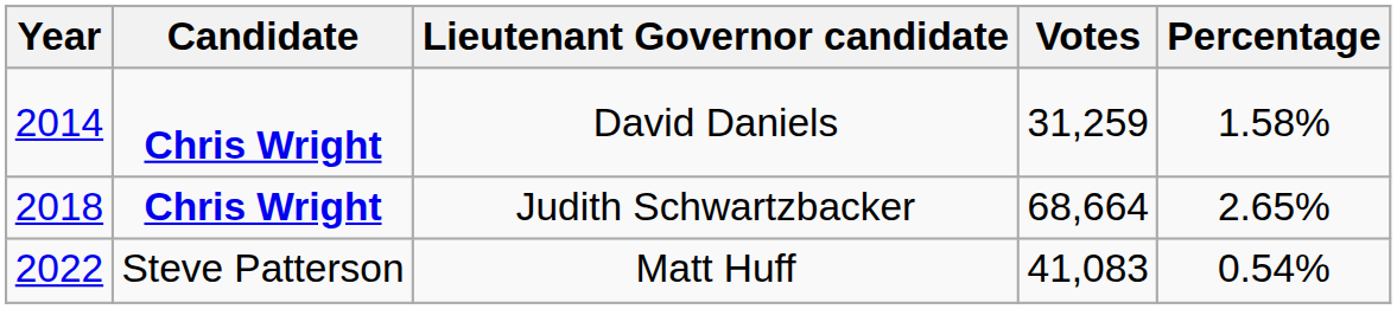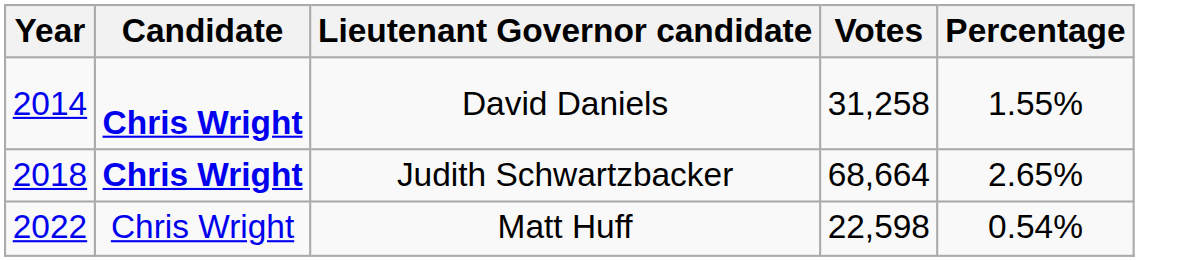David Daniels | Votes: 31,259 -> 31,258
David Daniels | Percentage: 1.58% -> 1.55%
Matt Huff | Candidate: Steve Patterson -> Chris Wright
Matt Huff | Votes: 41,083 -> 22,598
